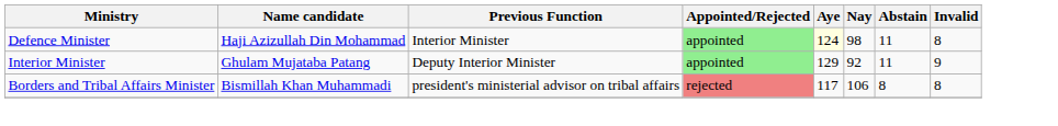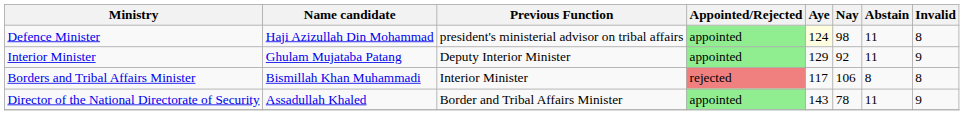Defence Minister | Previous Function: Interior Minister -> president's ministerial advisor on tribal affairs
Borders and Tribal Affairs Minister | Previous Function: president's ministerial advisor on tribal affairs -> Interior Minister
+ row: Director of the National Directorate of Security | Assadullah Khaled | Border and Tribal Affairs Minister | appointed | 143 | 78 | 11 | 9
